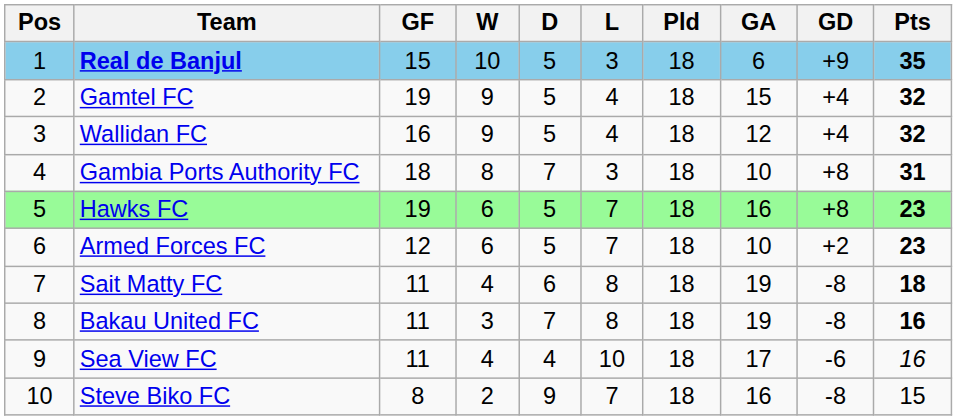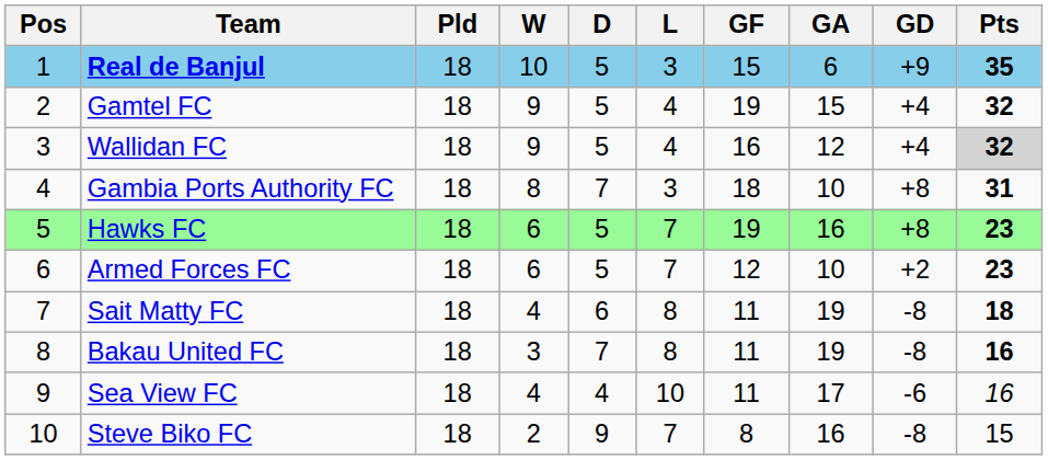columns swapped: Pld <-> GF
Wallidan FC | Pts: no background -> lightgrey background
